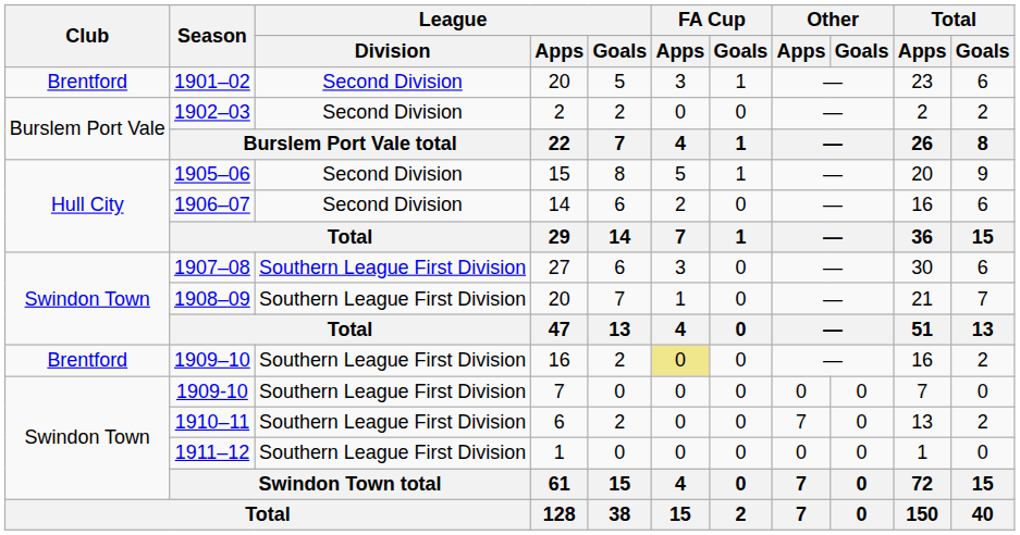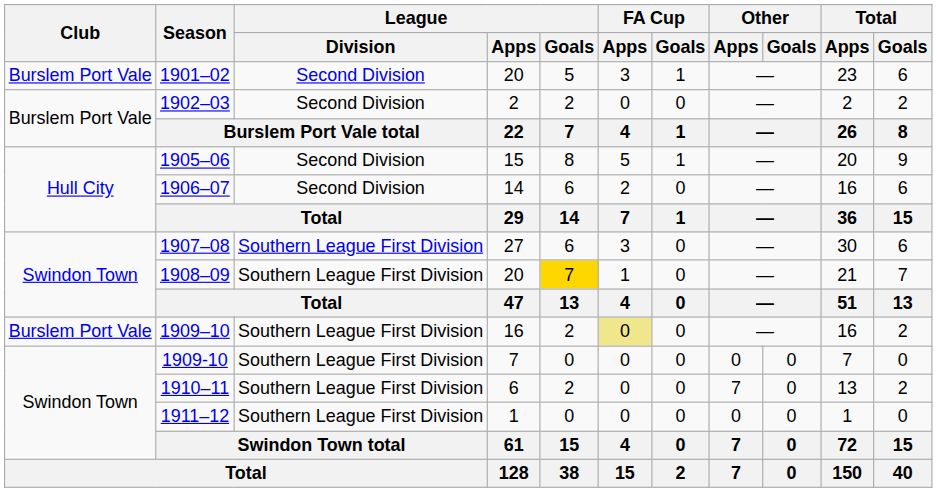1901–02 | Club: Brentford -> Burslem Port Vale
1908–09 | League / Goals: no background -> gold background
1909–10 | Club: Brentford -> Burslem Port Vale
